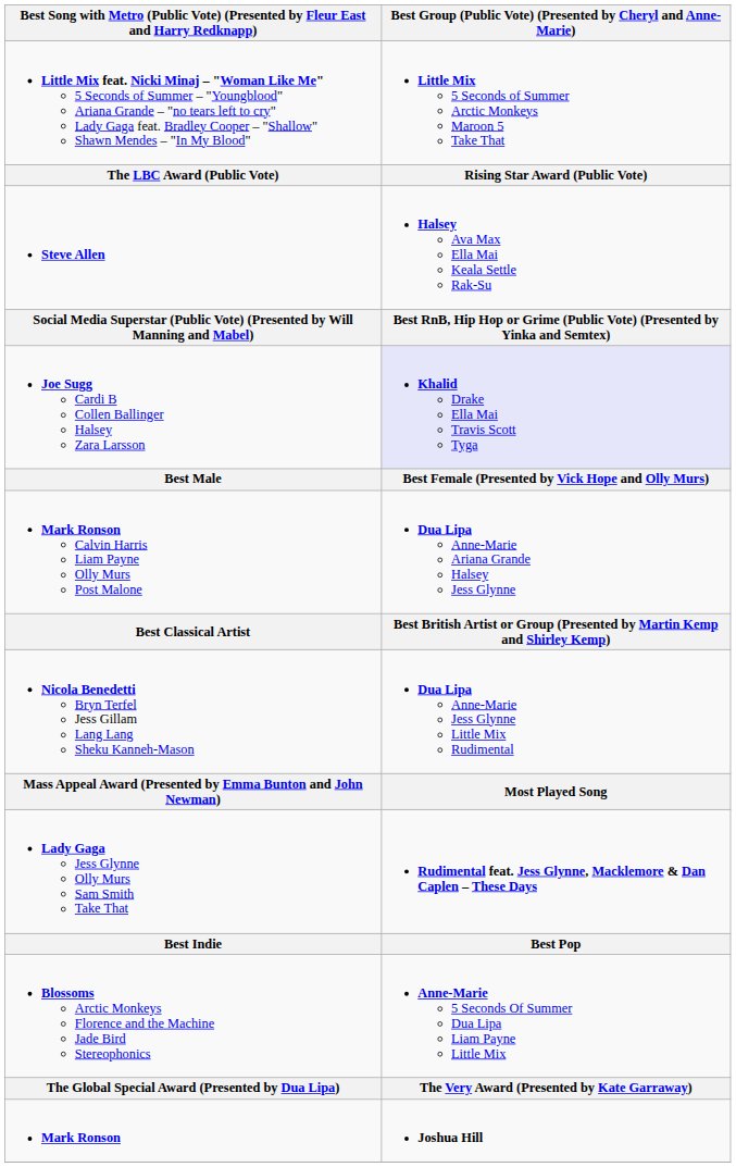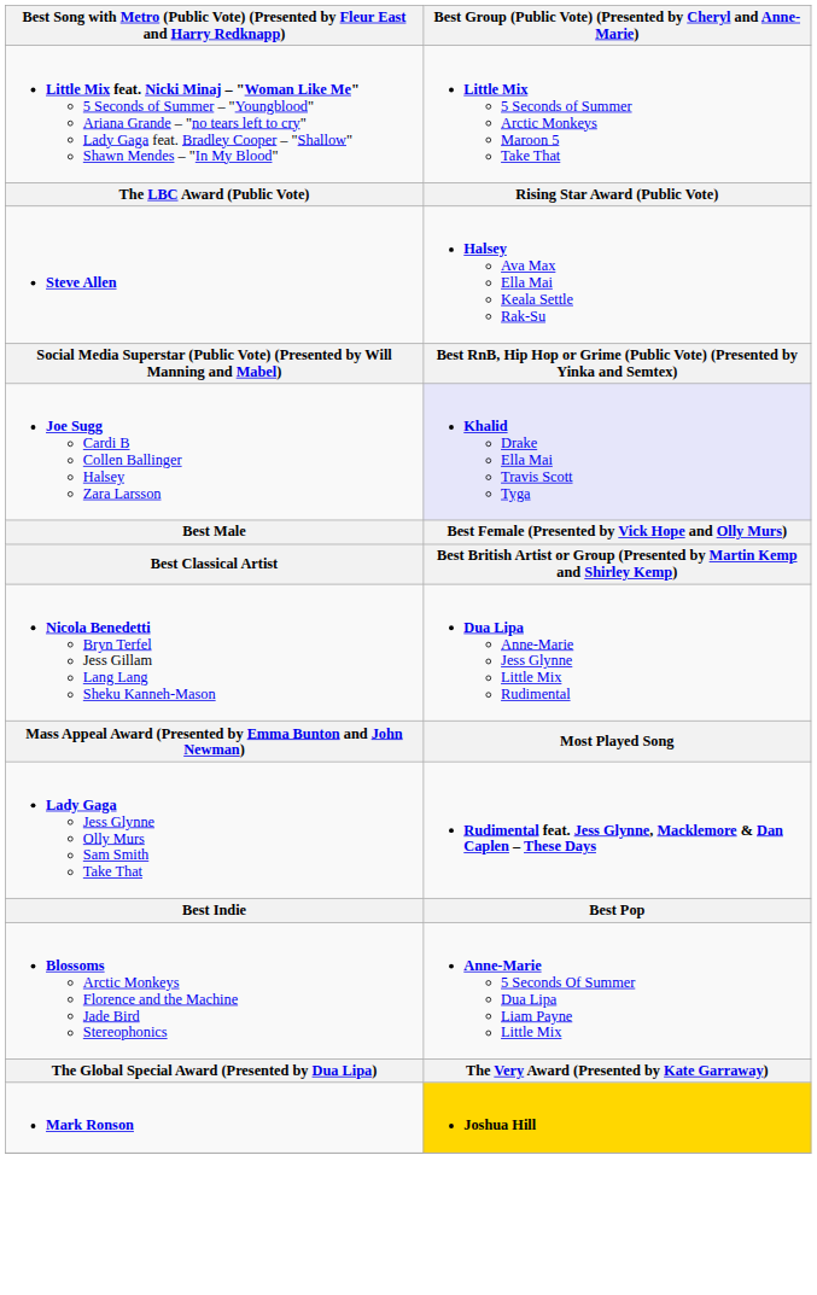- row: Mark Ronson Calvin Harris Liam Payne Olly Murs Post Malone | Dua Lipa Anne-Marie Ariana Grande Halsey Jess Glynne
Mark Ronson | column 2: no background -> gold background
